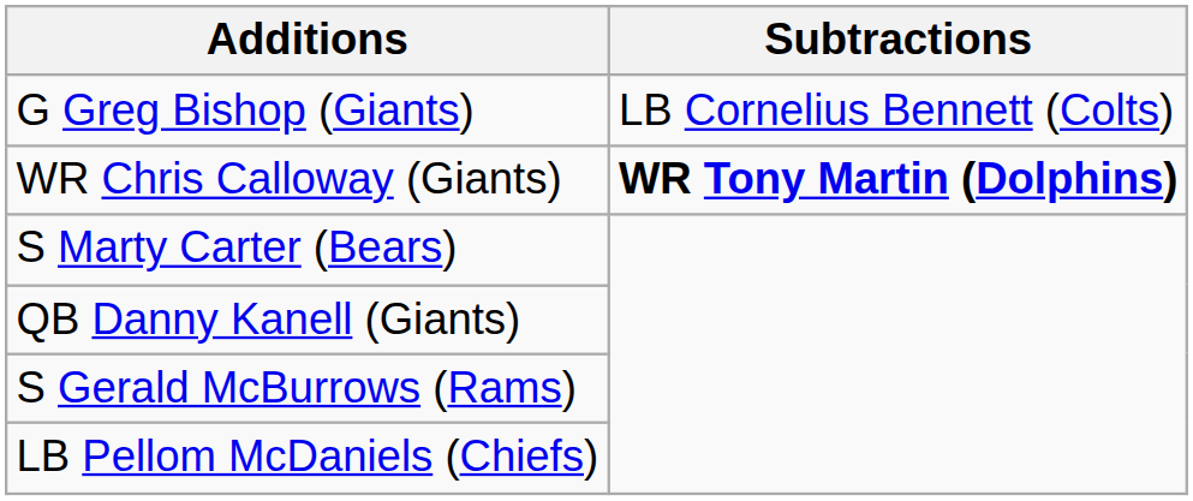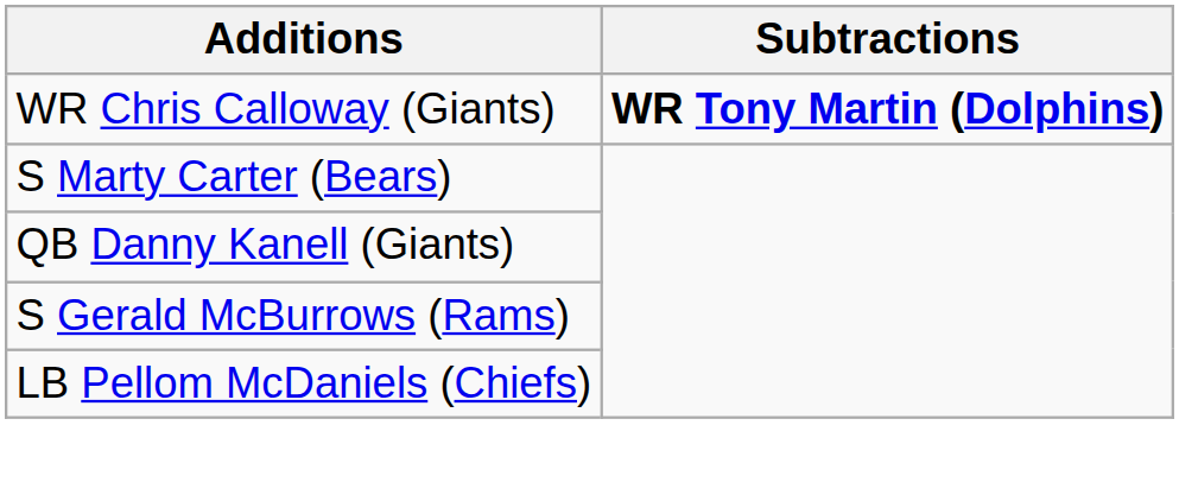- row: G Greg Bishop (Giants) | LB Cornelius Bennett (Colts)
